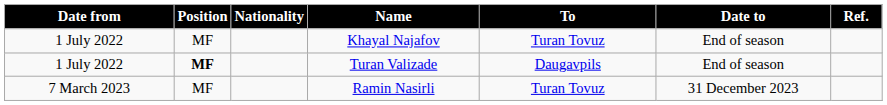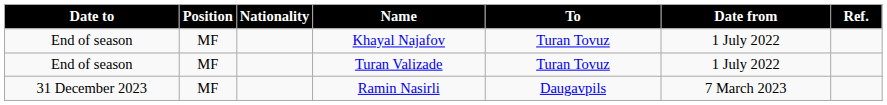columns swapped: Date from <-> Date to
Turan Valizade | Position: bold -> normal
Turan Valizade | To: Daugavpils -> Turan Tovuz
Ramin Nasirli | To: Turan Tovuz -> Daugavpils
